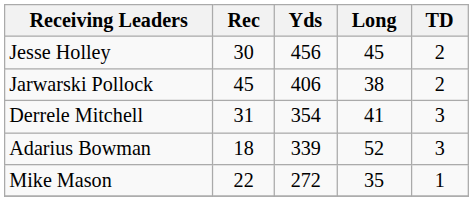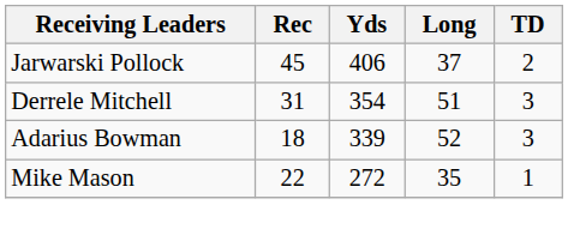- row: Jesse Holley | 30 | 456 | 45 | 2
Jarwarski Pollock | Long: 38 -> 37
Derrele Mitchell | Long: 41 -> 51
